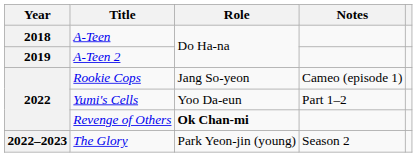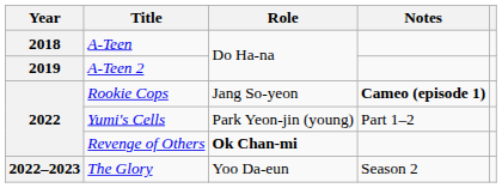Rookie Cops | Notes: normal -> bold
Yumi's Cells | Role: Yoo Da-eun -> Park Yeon-jin (young)
The Glory | Role: Park Yeon-jin (young) -> Yoo Da-eun
